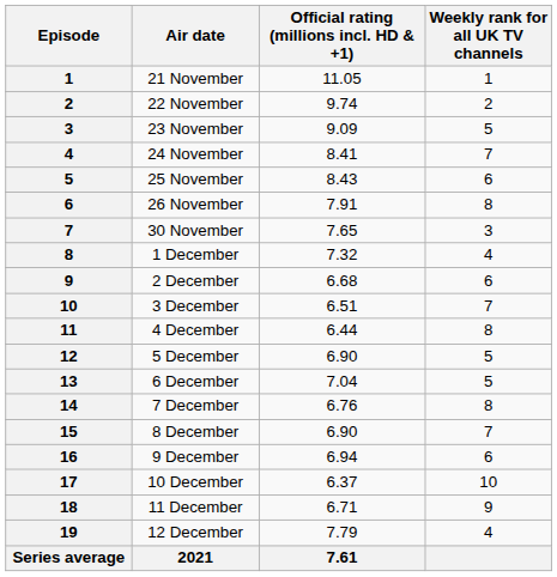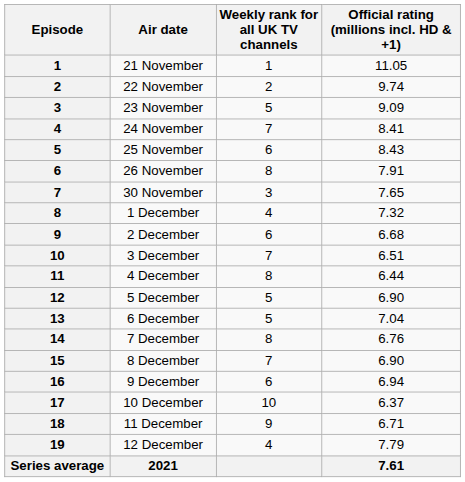columns swapped: Official rating (millions incl. HD & +1) <-> Weekly rank for all UK TV channels
